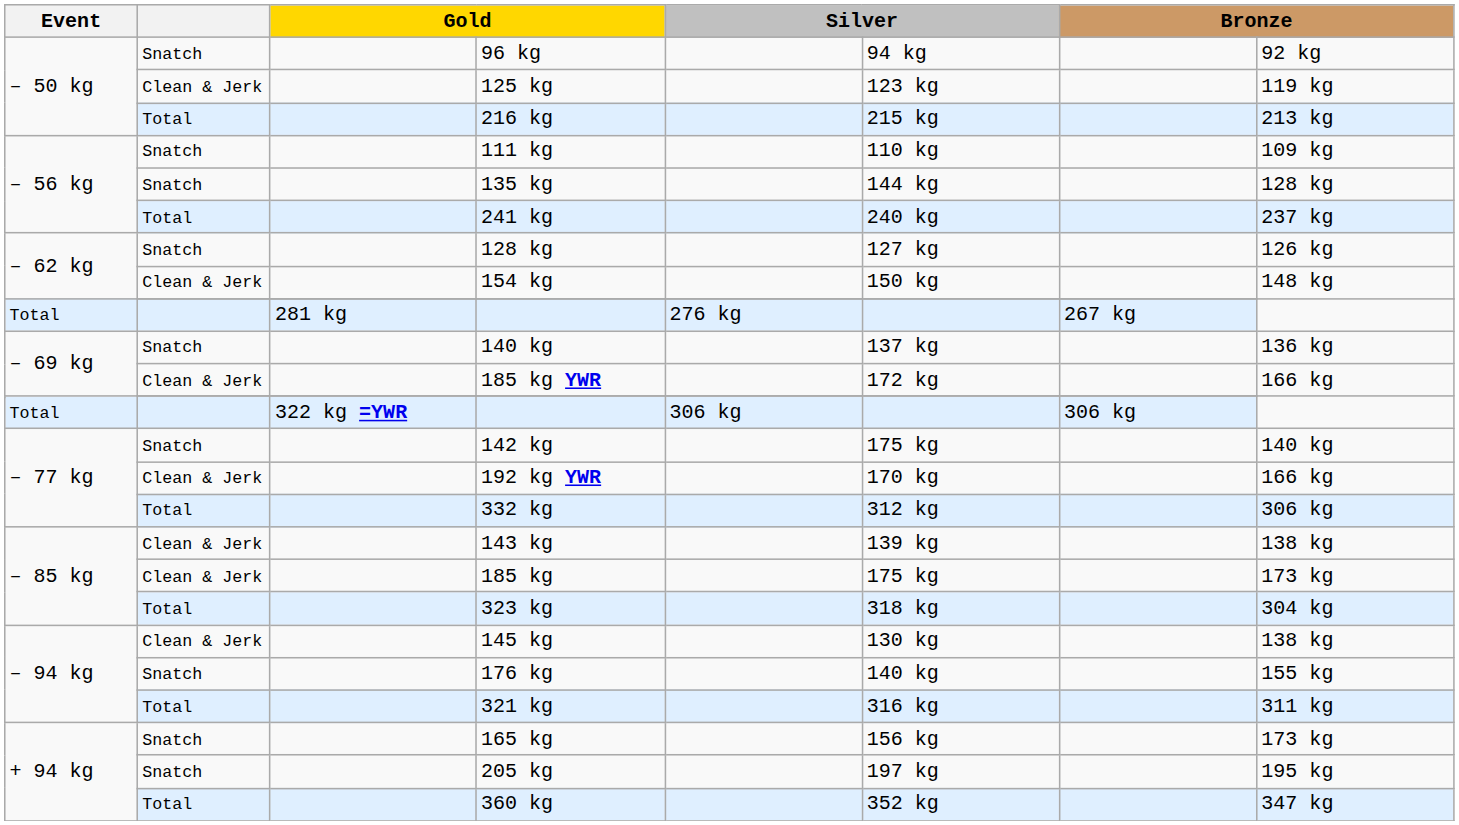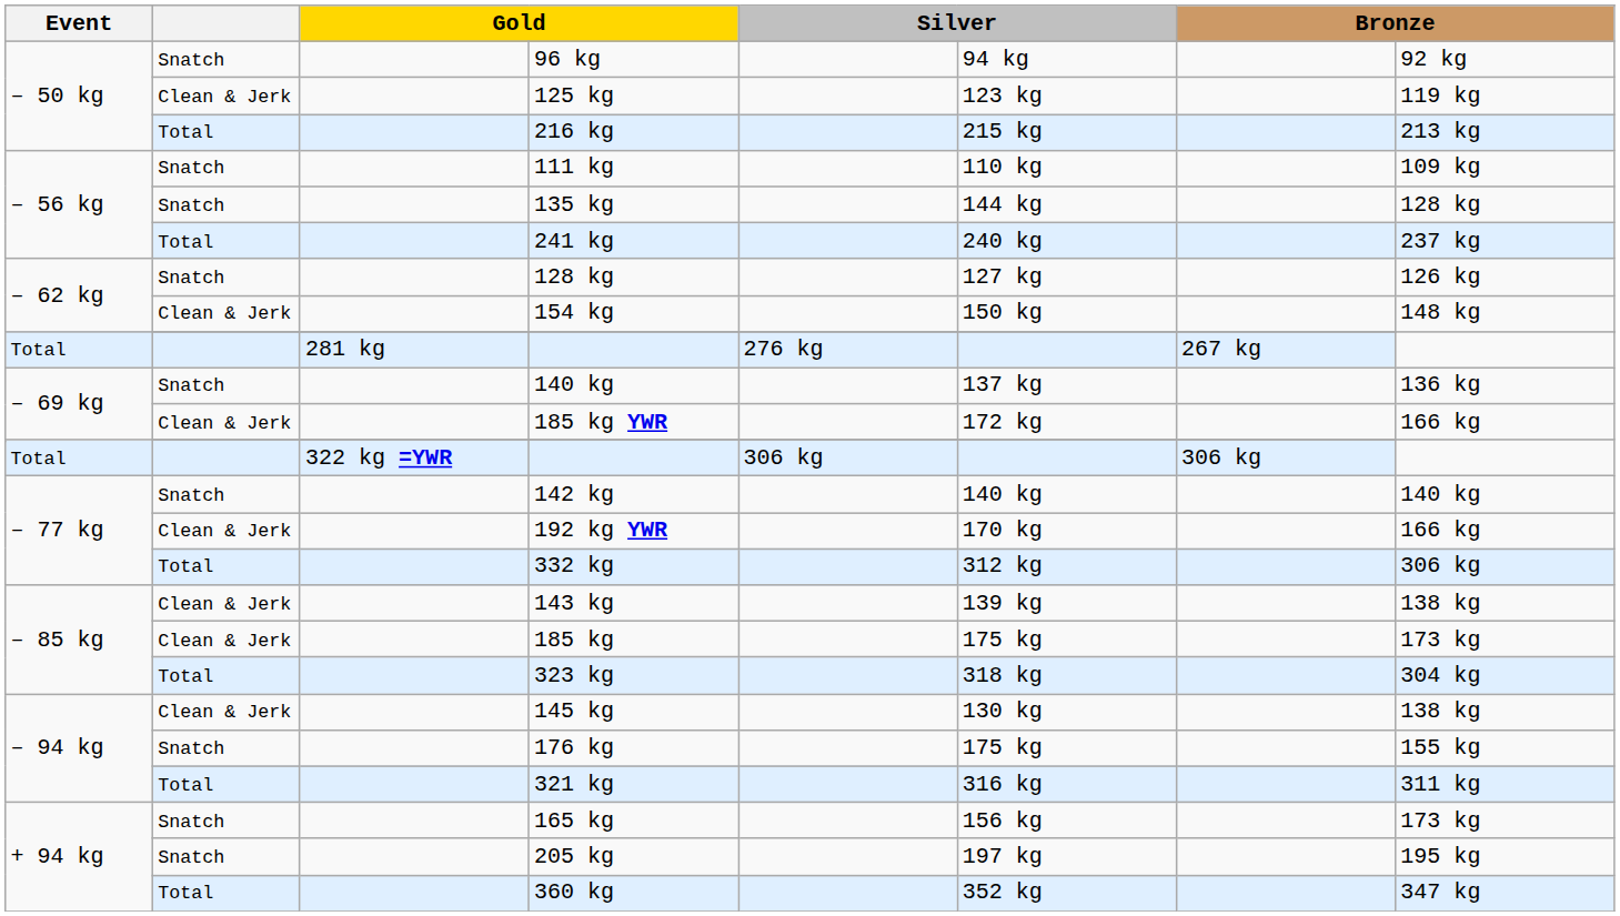142 kg | column 6: 175 kg -> 140 kg
176 kg | column 6: 140 kg -> 175 kg
